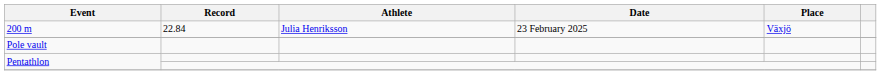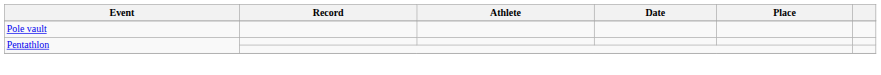- row: 200 m | 22.84 | Julia Henriksson | 23 February 2025 | Växjö
